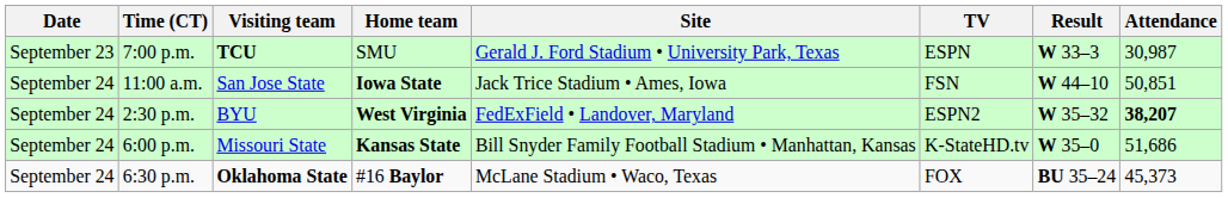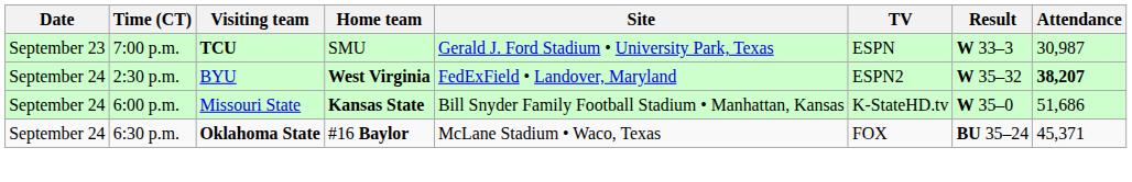- row: September 24 | 11:00 a.m. | San Jose State | Iowa State | Jack Trice Stadium • Ames, Iowa | FSN | W 44–10 | 50,851
6:30 p.m. | Attendance: 45,373 -> 45,371
